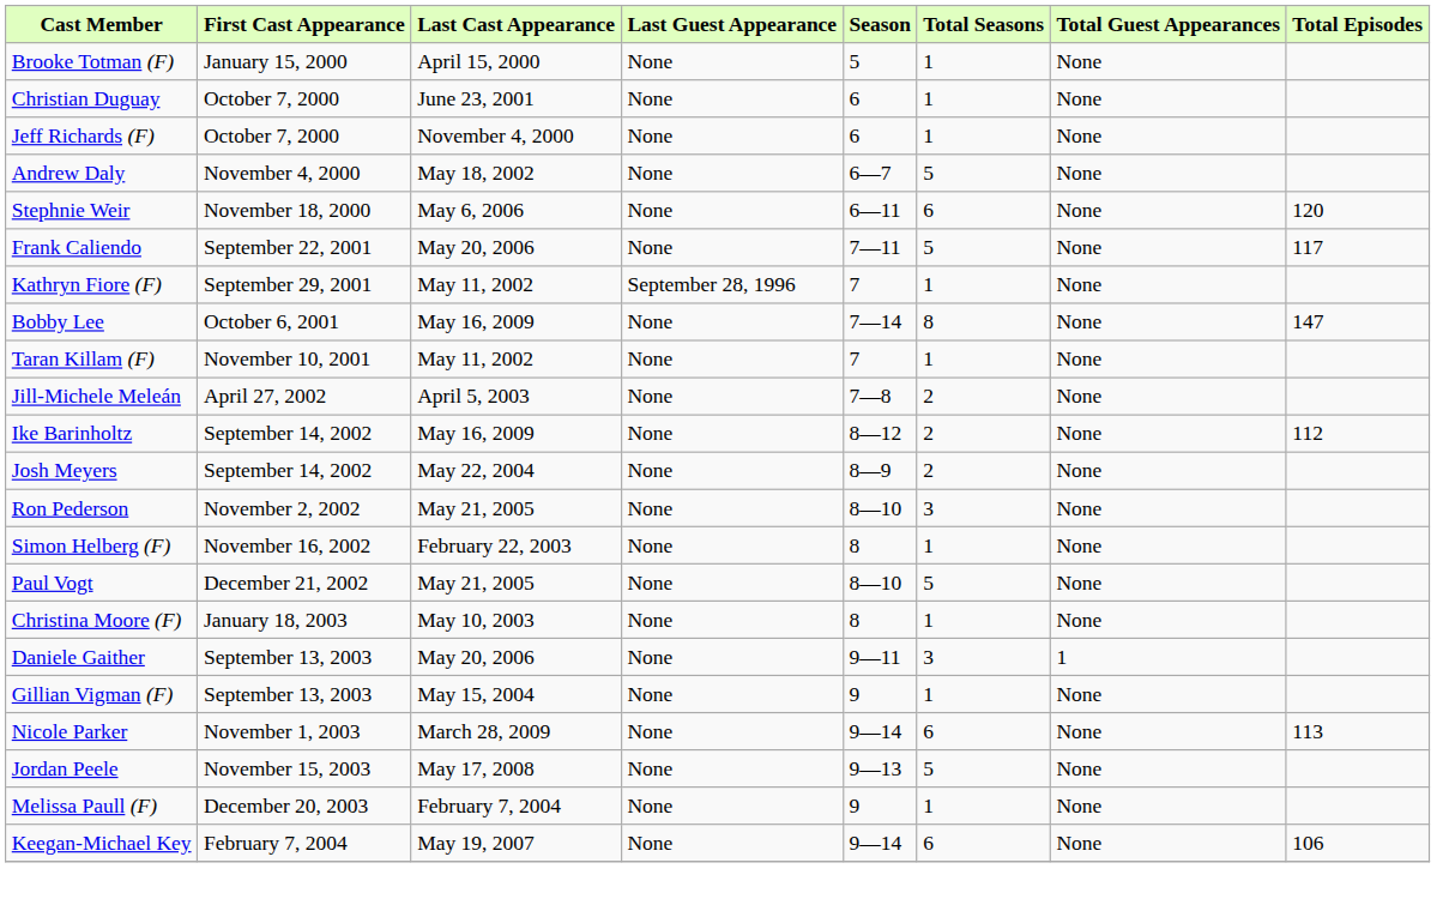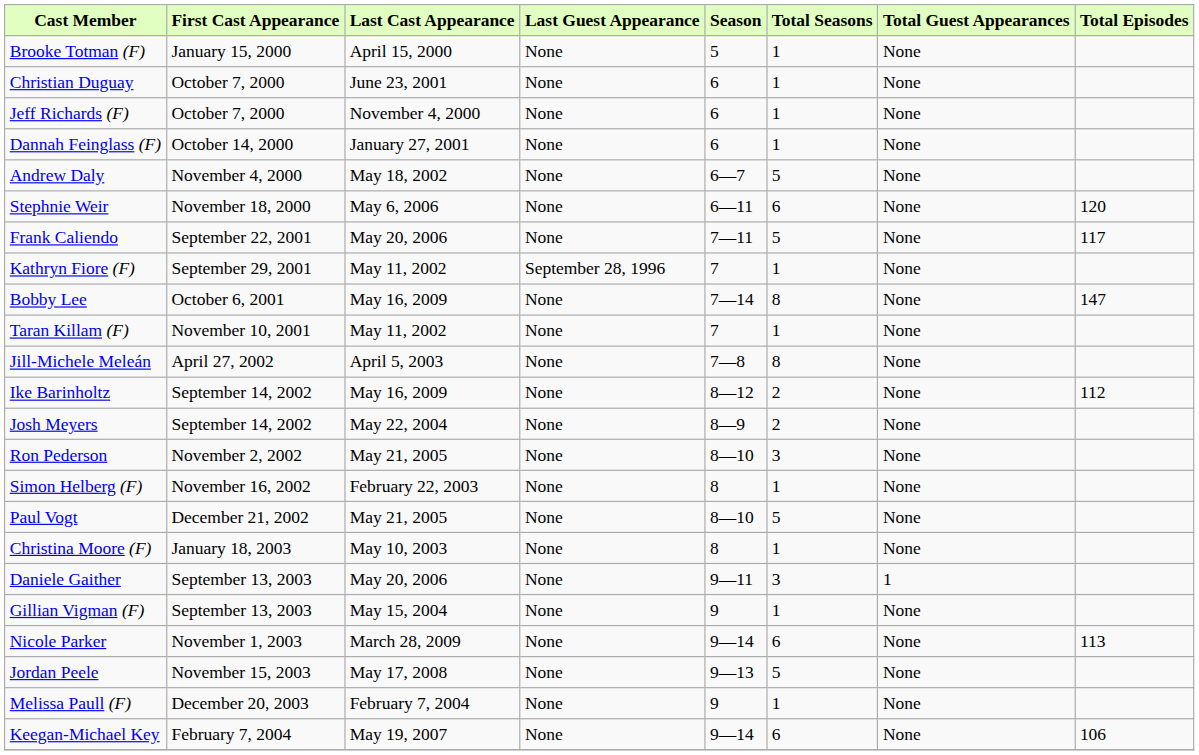+ row: Dannah Feinglass (F) | October 14, 2000 | January 27, 2001 | None | 6 | 1 | None
Jill-Michele Meleán | Total Seasons: 2 -> 8
